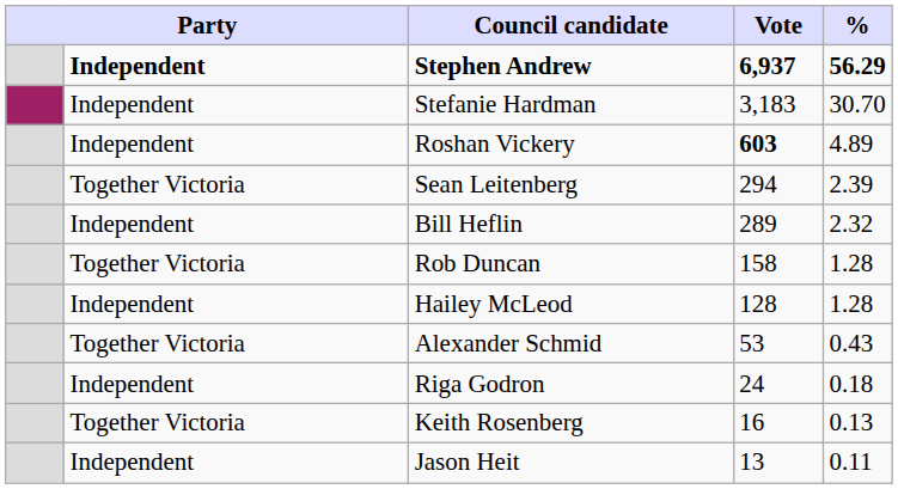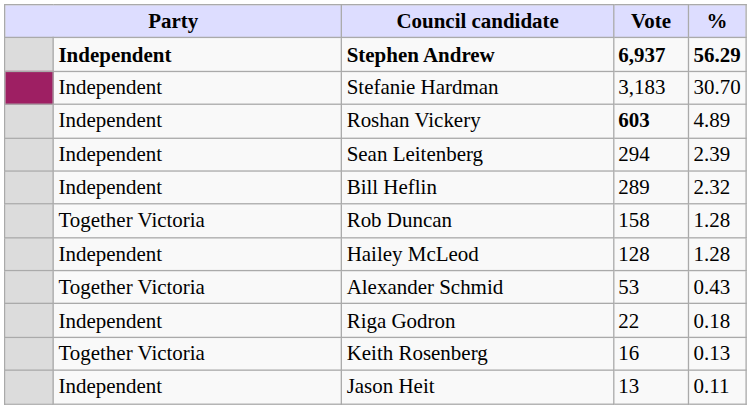Sean Leitenberg | column 2: Together Victoria -> Independent
Riga Godron | Vote: 24 -> 22
